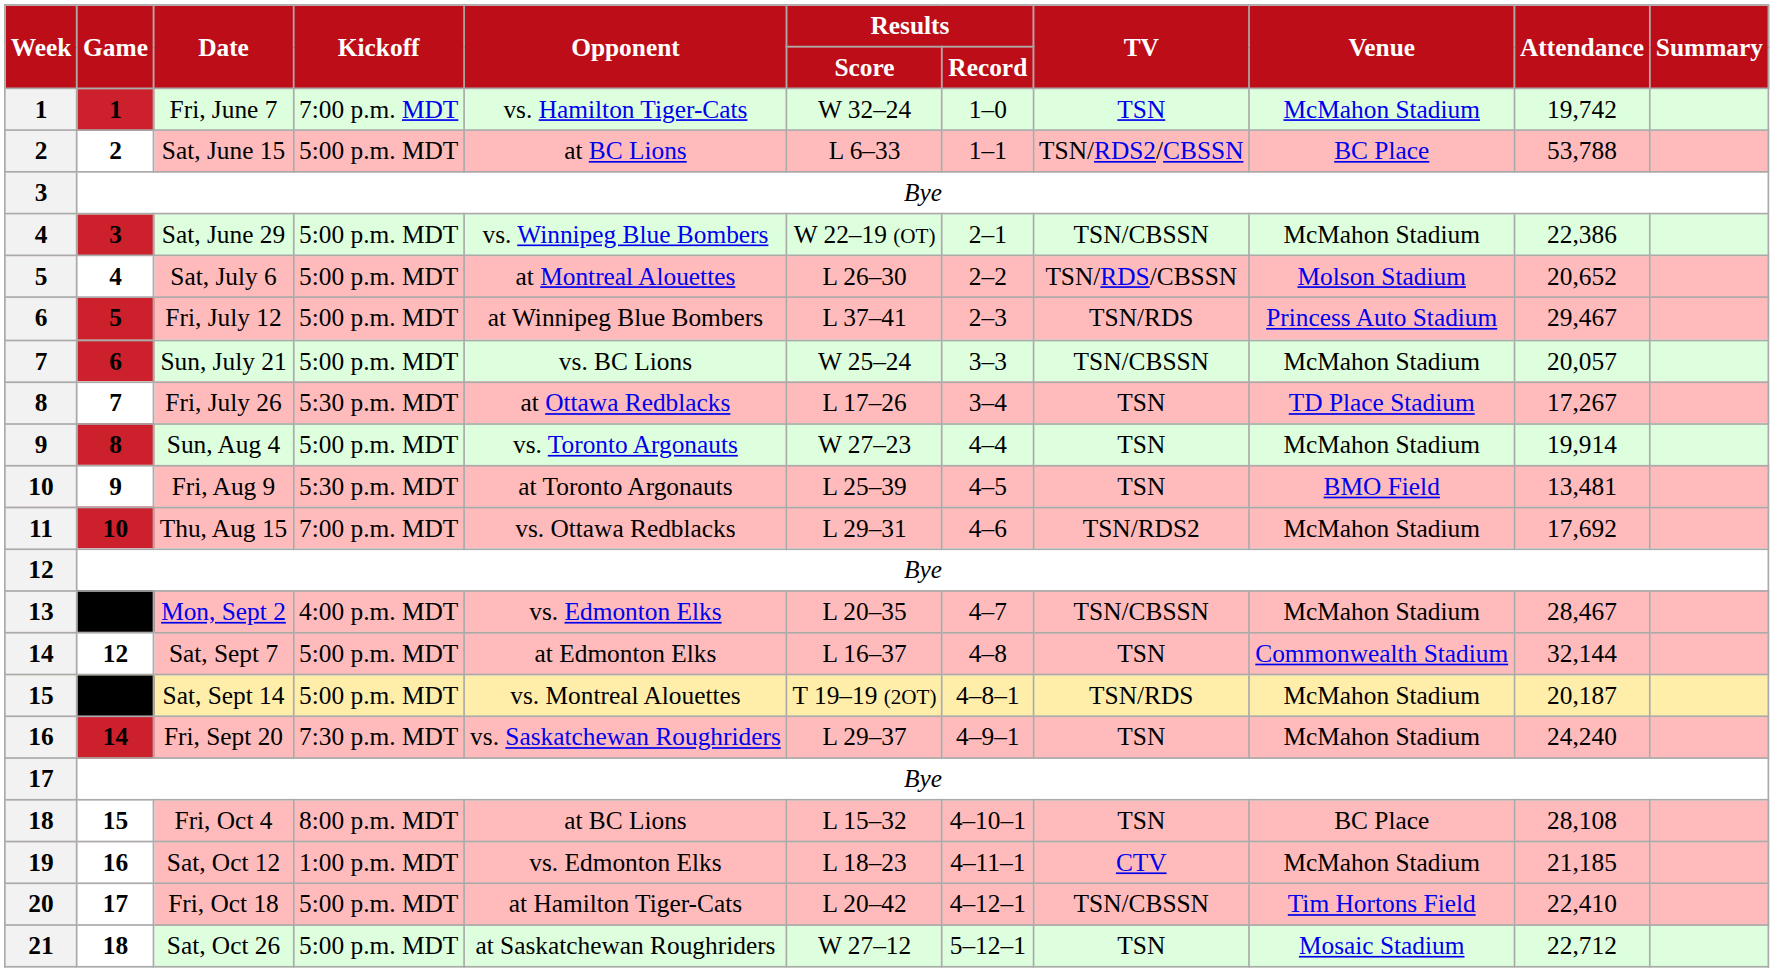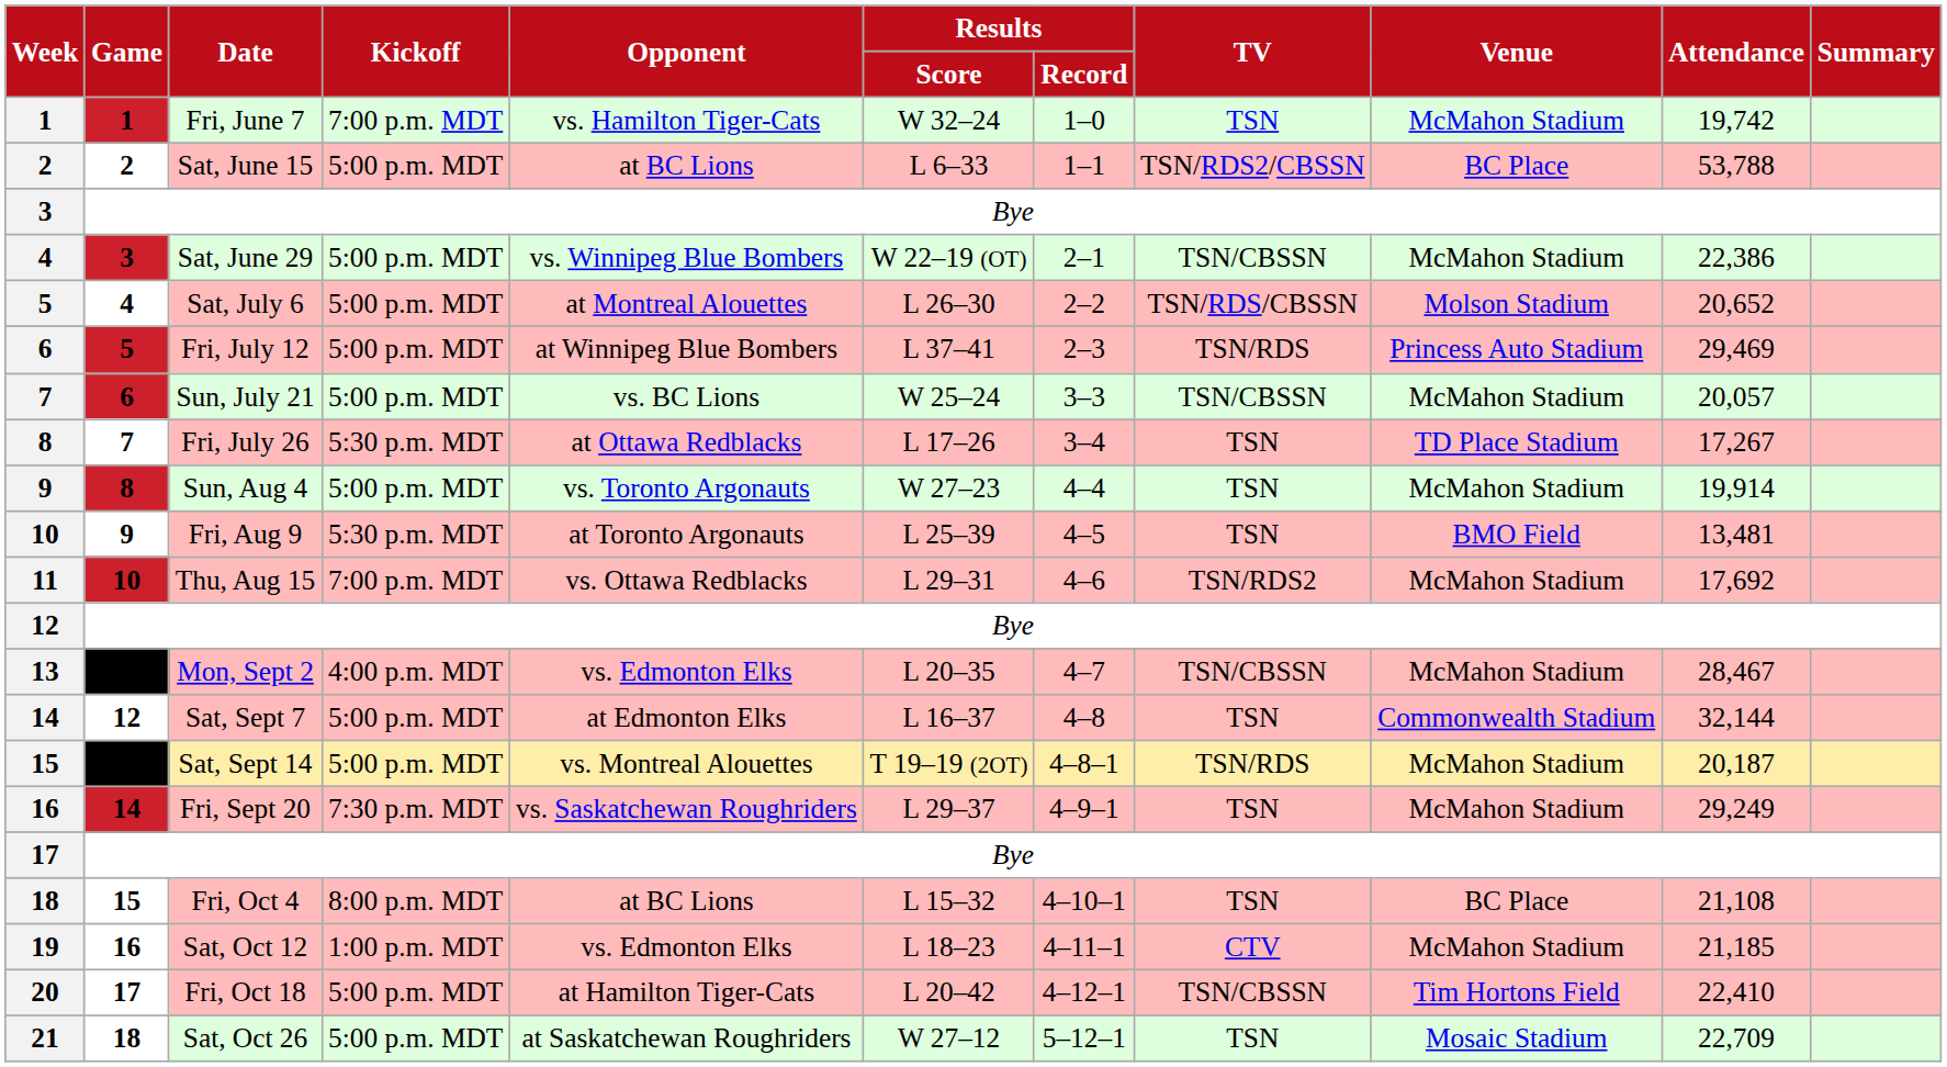Fri, July 12 | Attendance: 29,467 -> 29,469
Fri, Sept 20 | Attendance: 24,240 -> 29,249
Fri, Oct 4 | Attendance: 28,108 -> 21,108
Sat, Oct 26 | Attendance: 22,712 -> 22,709
